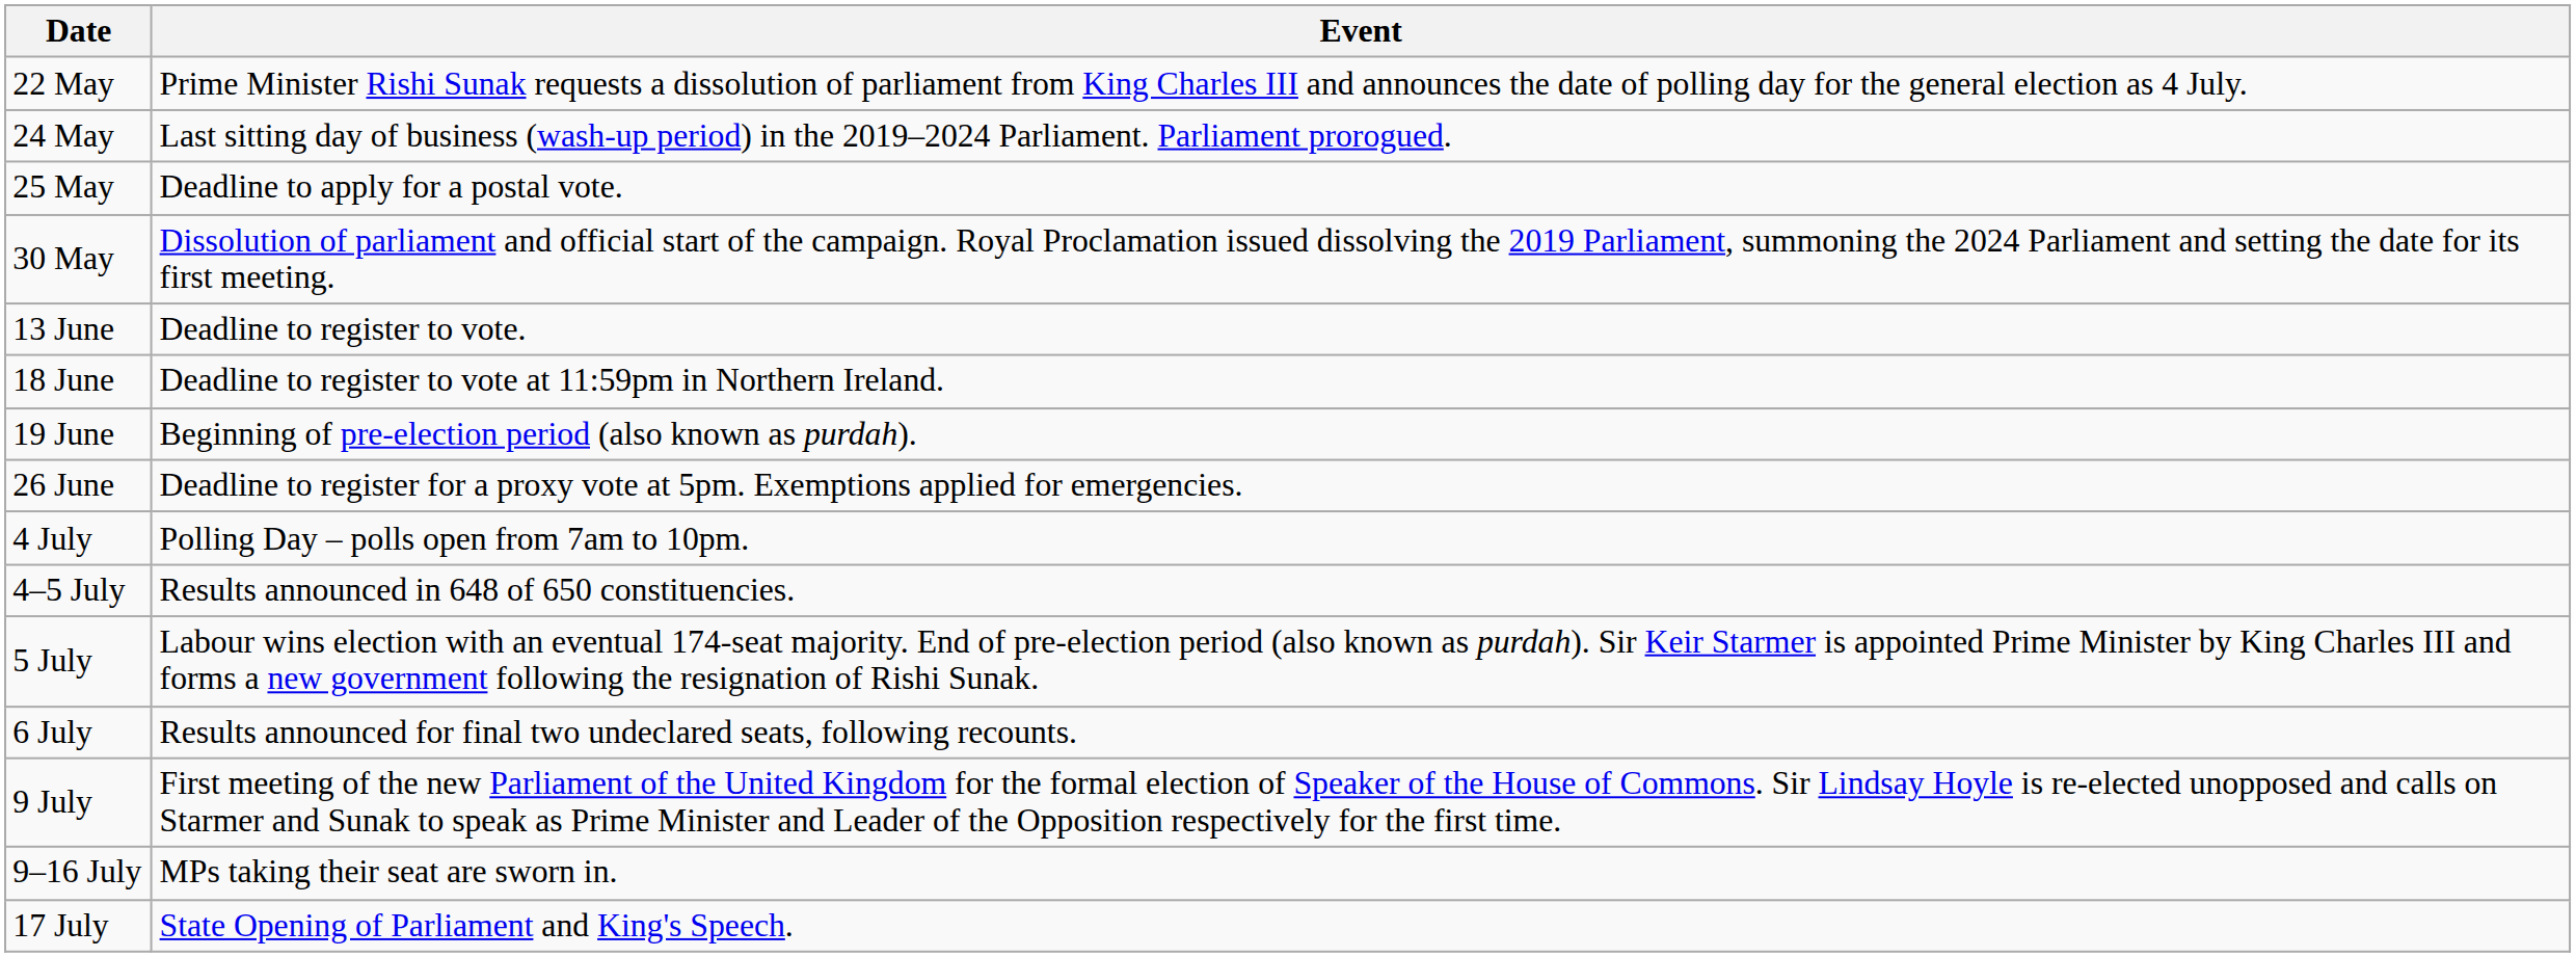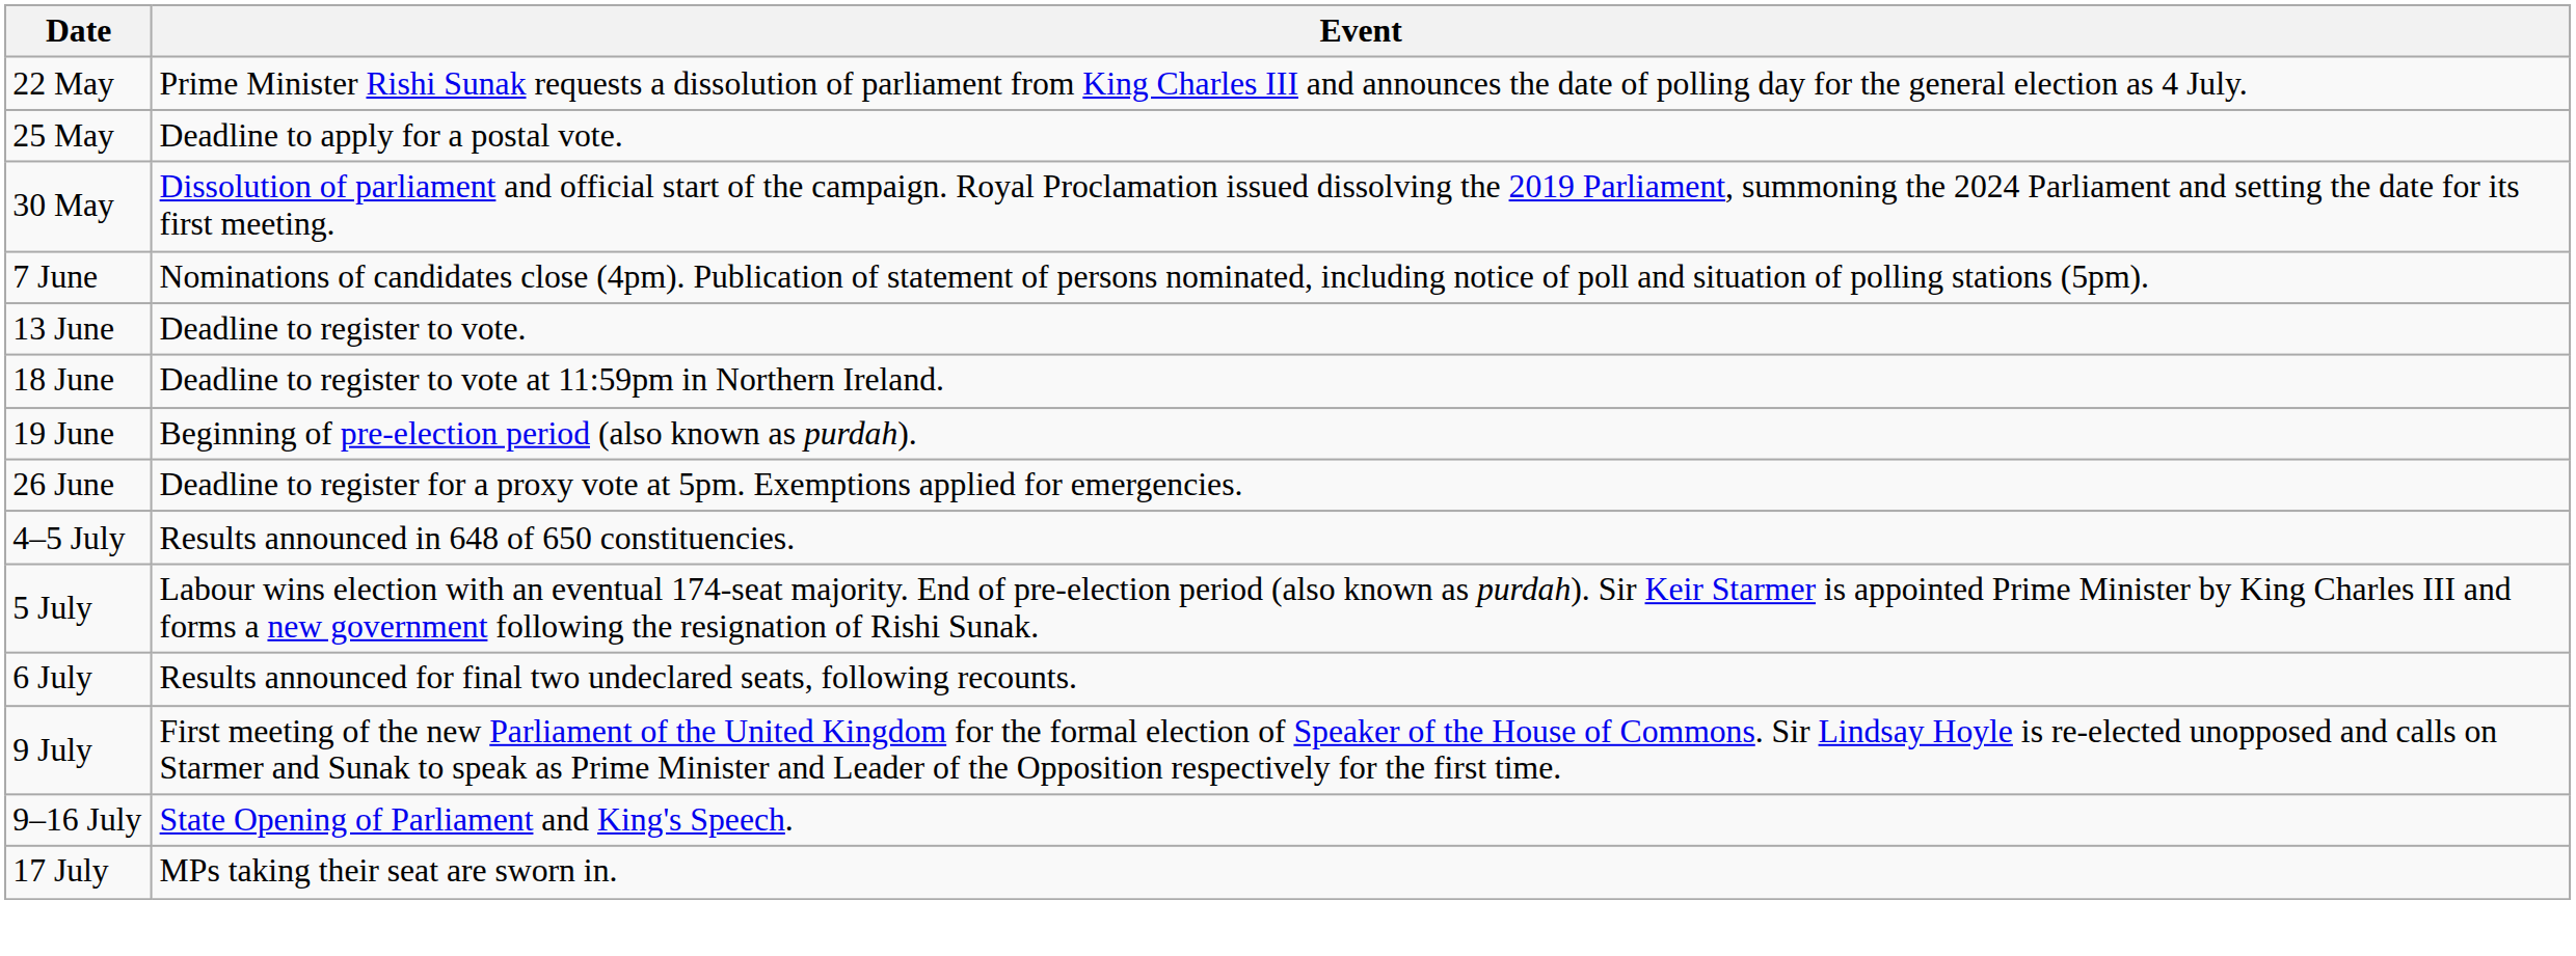- row: 24 May | Last sitting day of business (wash-up period) in the 2019–2024 Parliament. Parliament prorogued.
+ row: 7 June | Nominations of candidates close (4pm). Publication of statement of persons nominated, including notice of poll and situation of polling stations (5pm).
- row: 4 July | Polling Day – polls open from 7am to 10pm.
9–16 July | Event: MPs taking their seat are sworn in. -> State Opening of Parliament and King's Speech.
17 July | Event: State Opening of Parliament and King's Speech. -> MPs taking their seat are sworn in.
